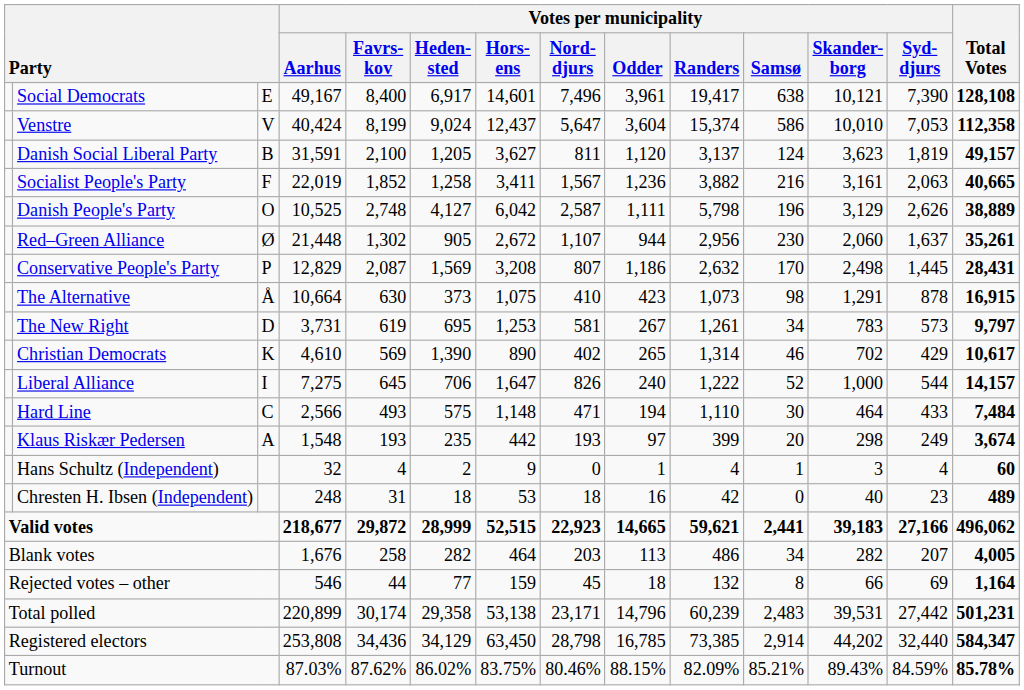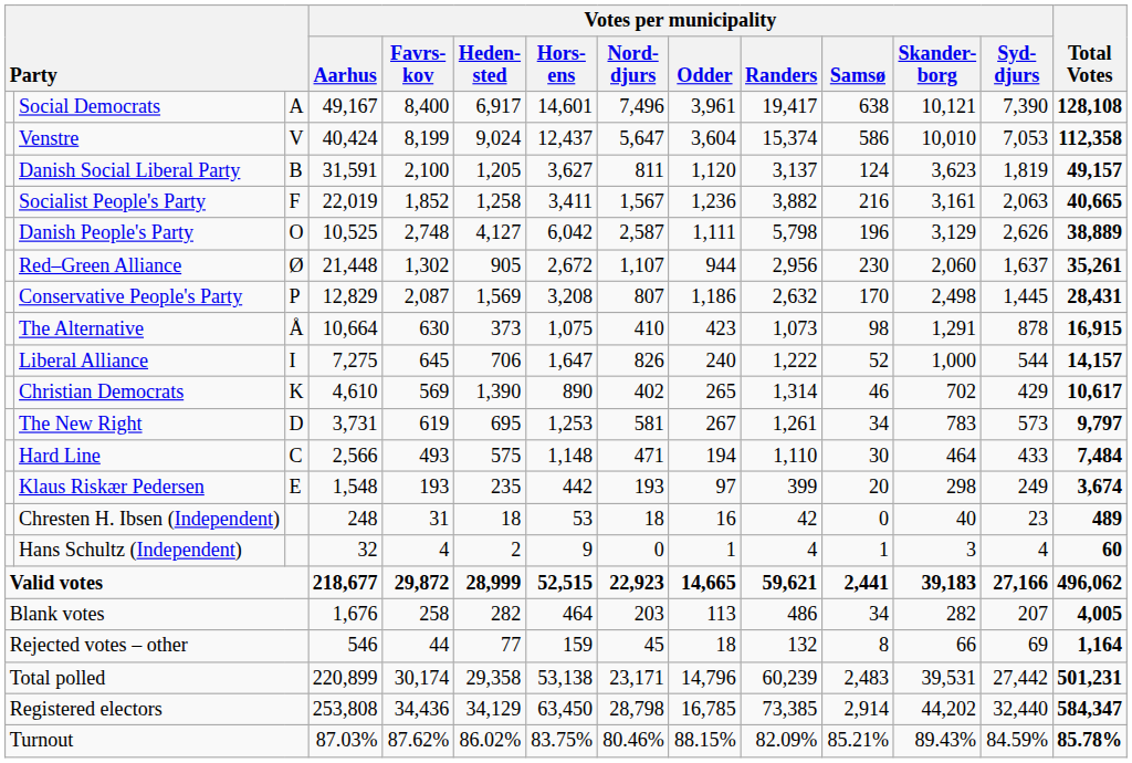Social Democrats | column 3: E -> A
rows swapped: Liberal Alliance <-> The New Right
Klaus Riskær Pedersen | column 3: A -> E
rows swapped: Chresten H. Ibsen (Independent) <-> Hans Schultz (Independent)
